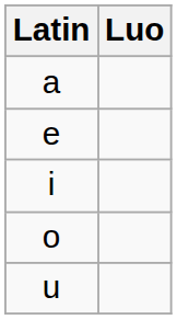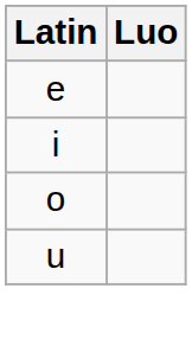- row: a
